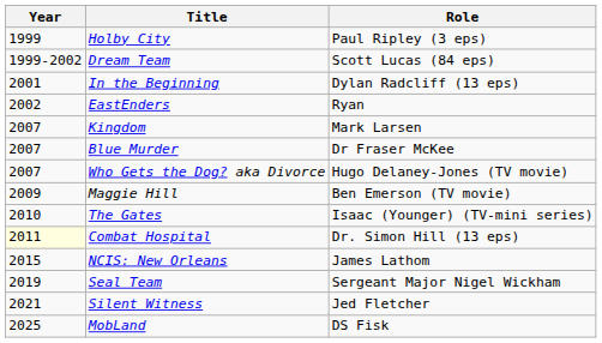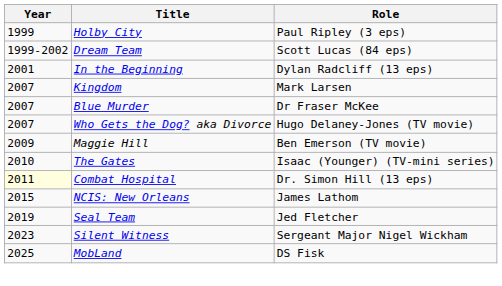- row: 2002 | EastEnders | Ryan
Seal Team | Role: Sergeant Major Nigel Wickham -> Jed Fletcher
Silent Witness | Year: 2021 -> 2023
Silent Witness | Role: Jed Fletcher -> Sergeant Major Nigel Wickham
